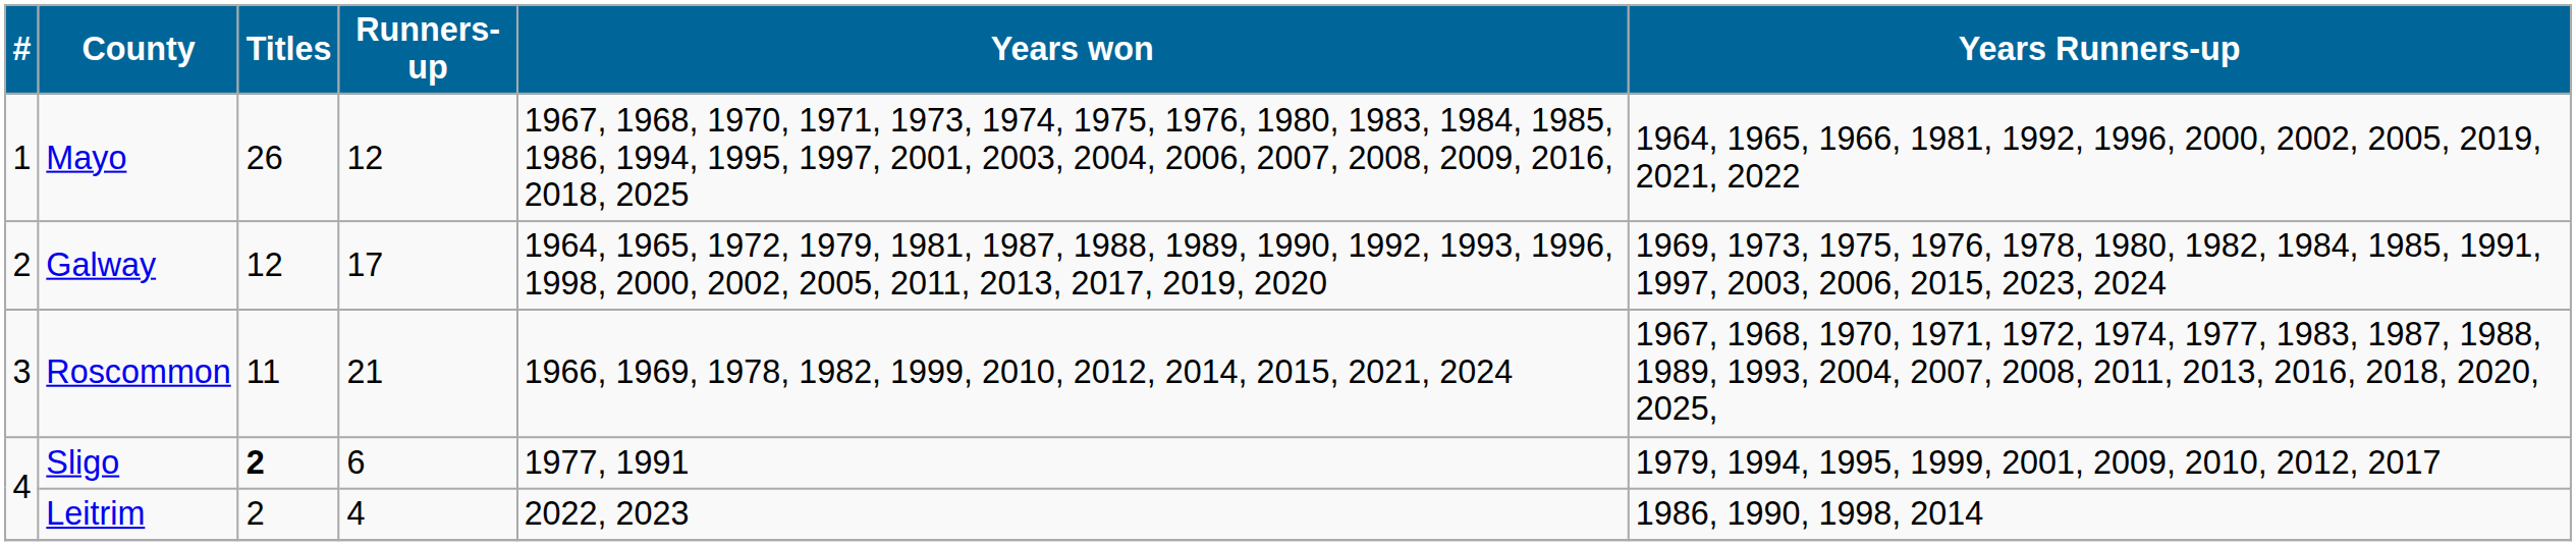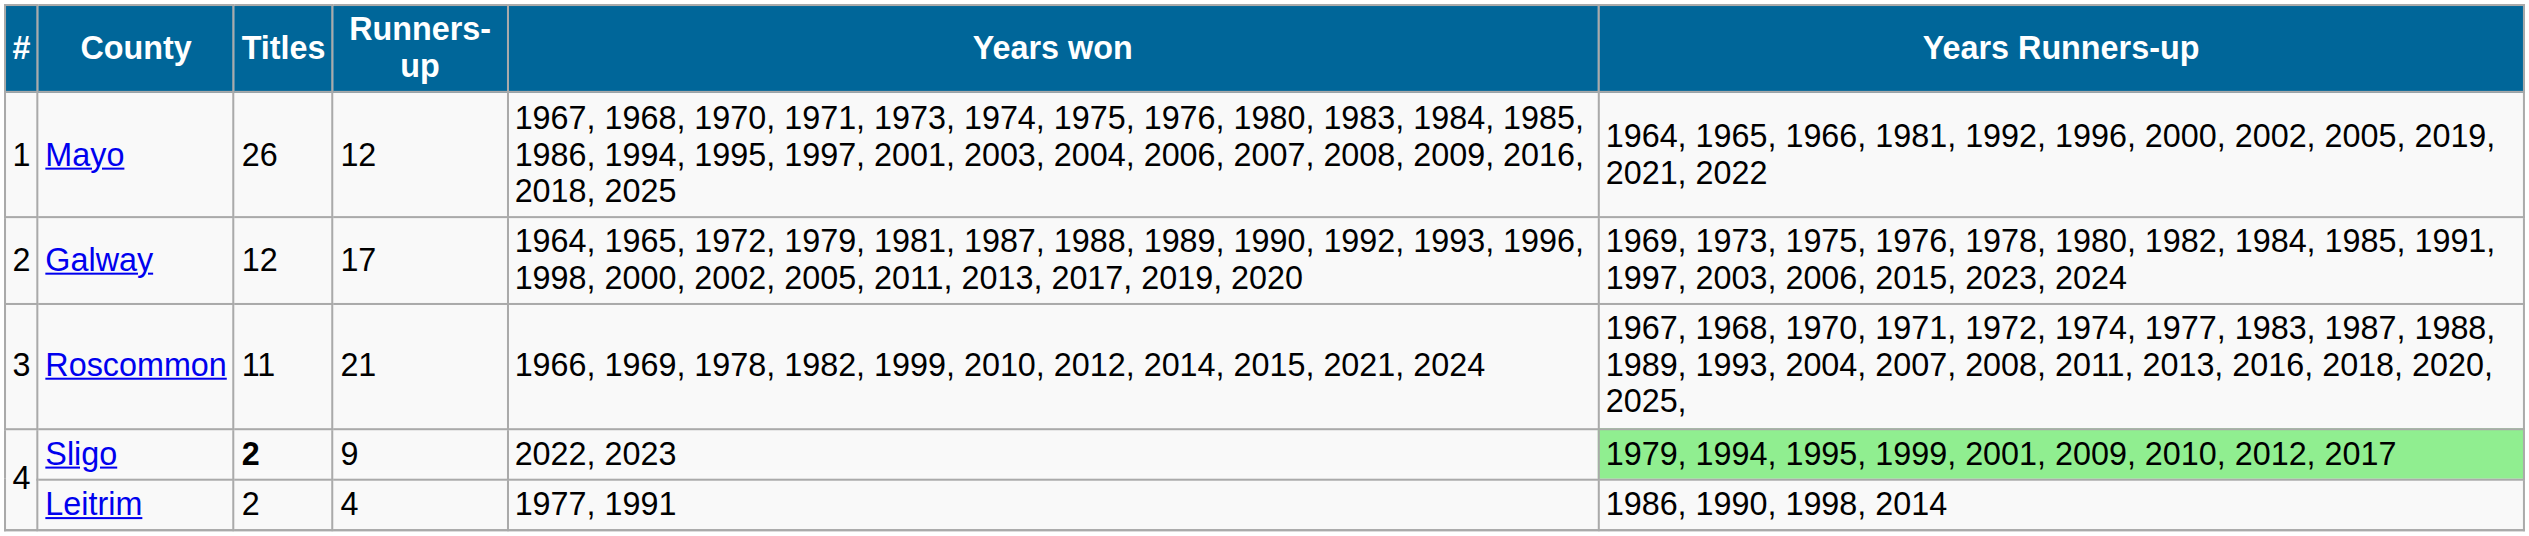Sligo | Runners-up: 6 -> 9
Sligo | Years won: 1977, 1991 -> 2022, 2023
Sligo | Years Runners-up: no background -> lightgreen background
Leitrim | Years won: 2022, 2023 -> 1977, 1991
